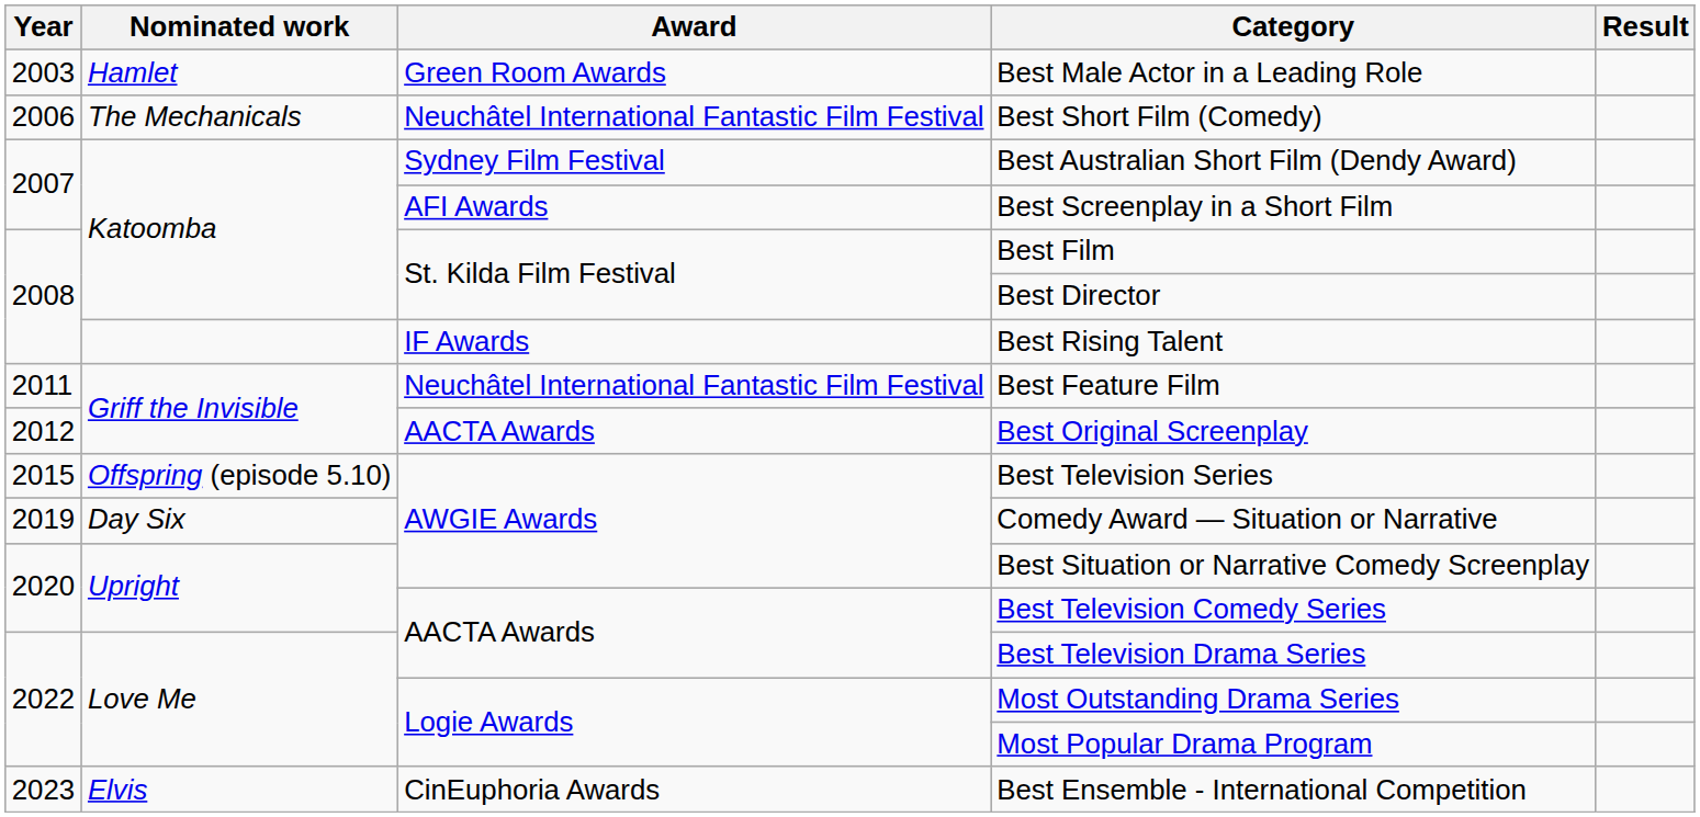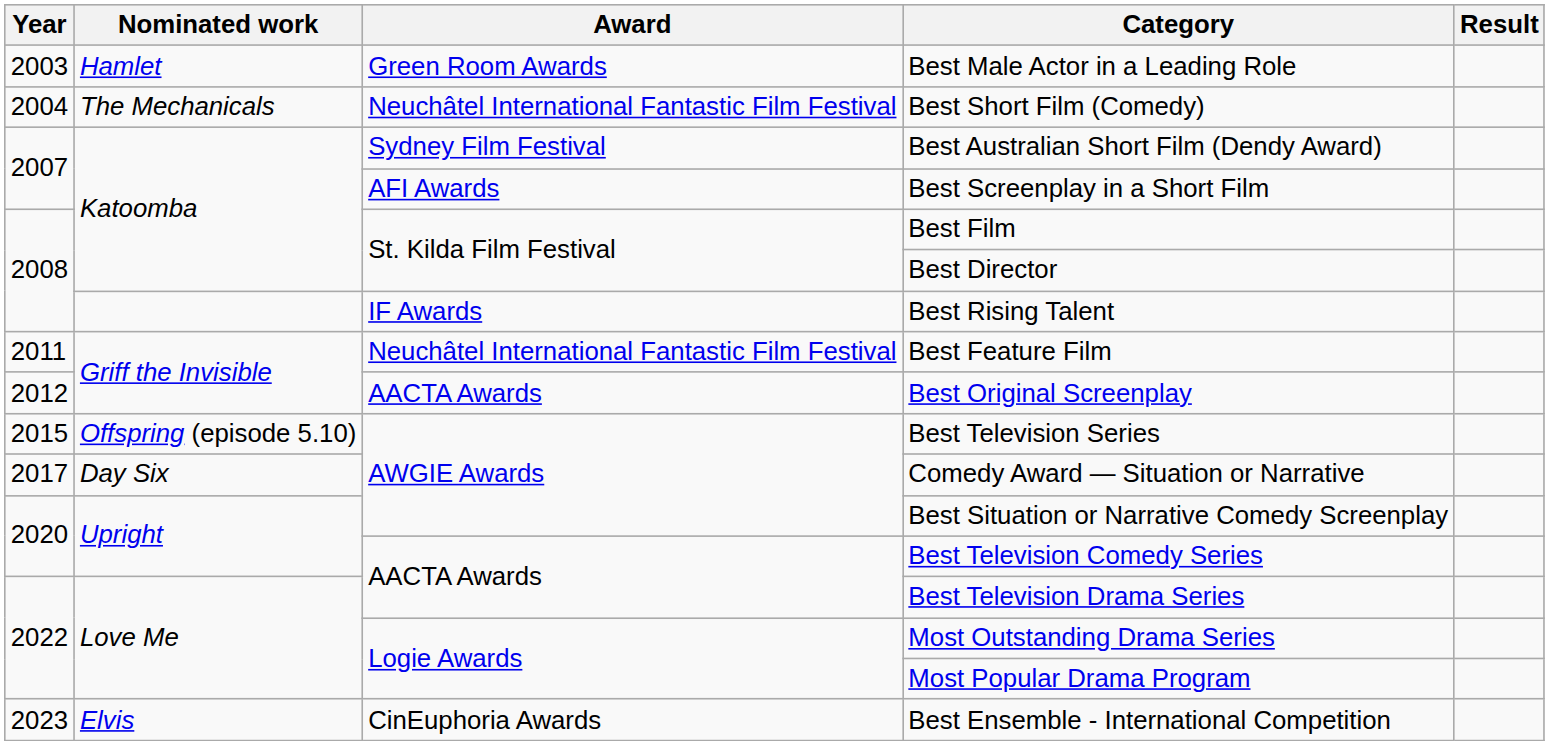Best Short Film (Comedy) | Year: 2006 -> 2004
Comedy Award — Situation or Narrative | Year: 2019 -> 2017
